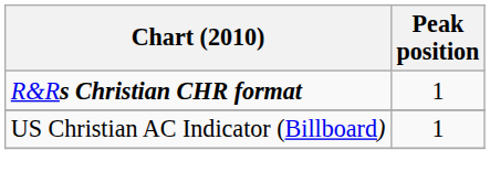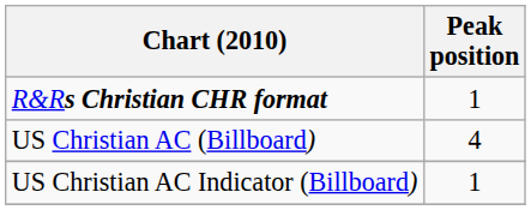+ row: US Christian AC (Billboard) | 4
